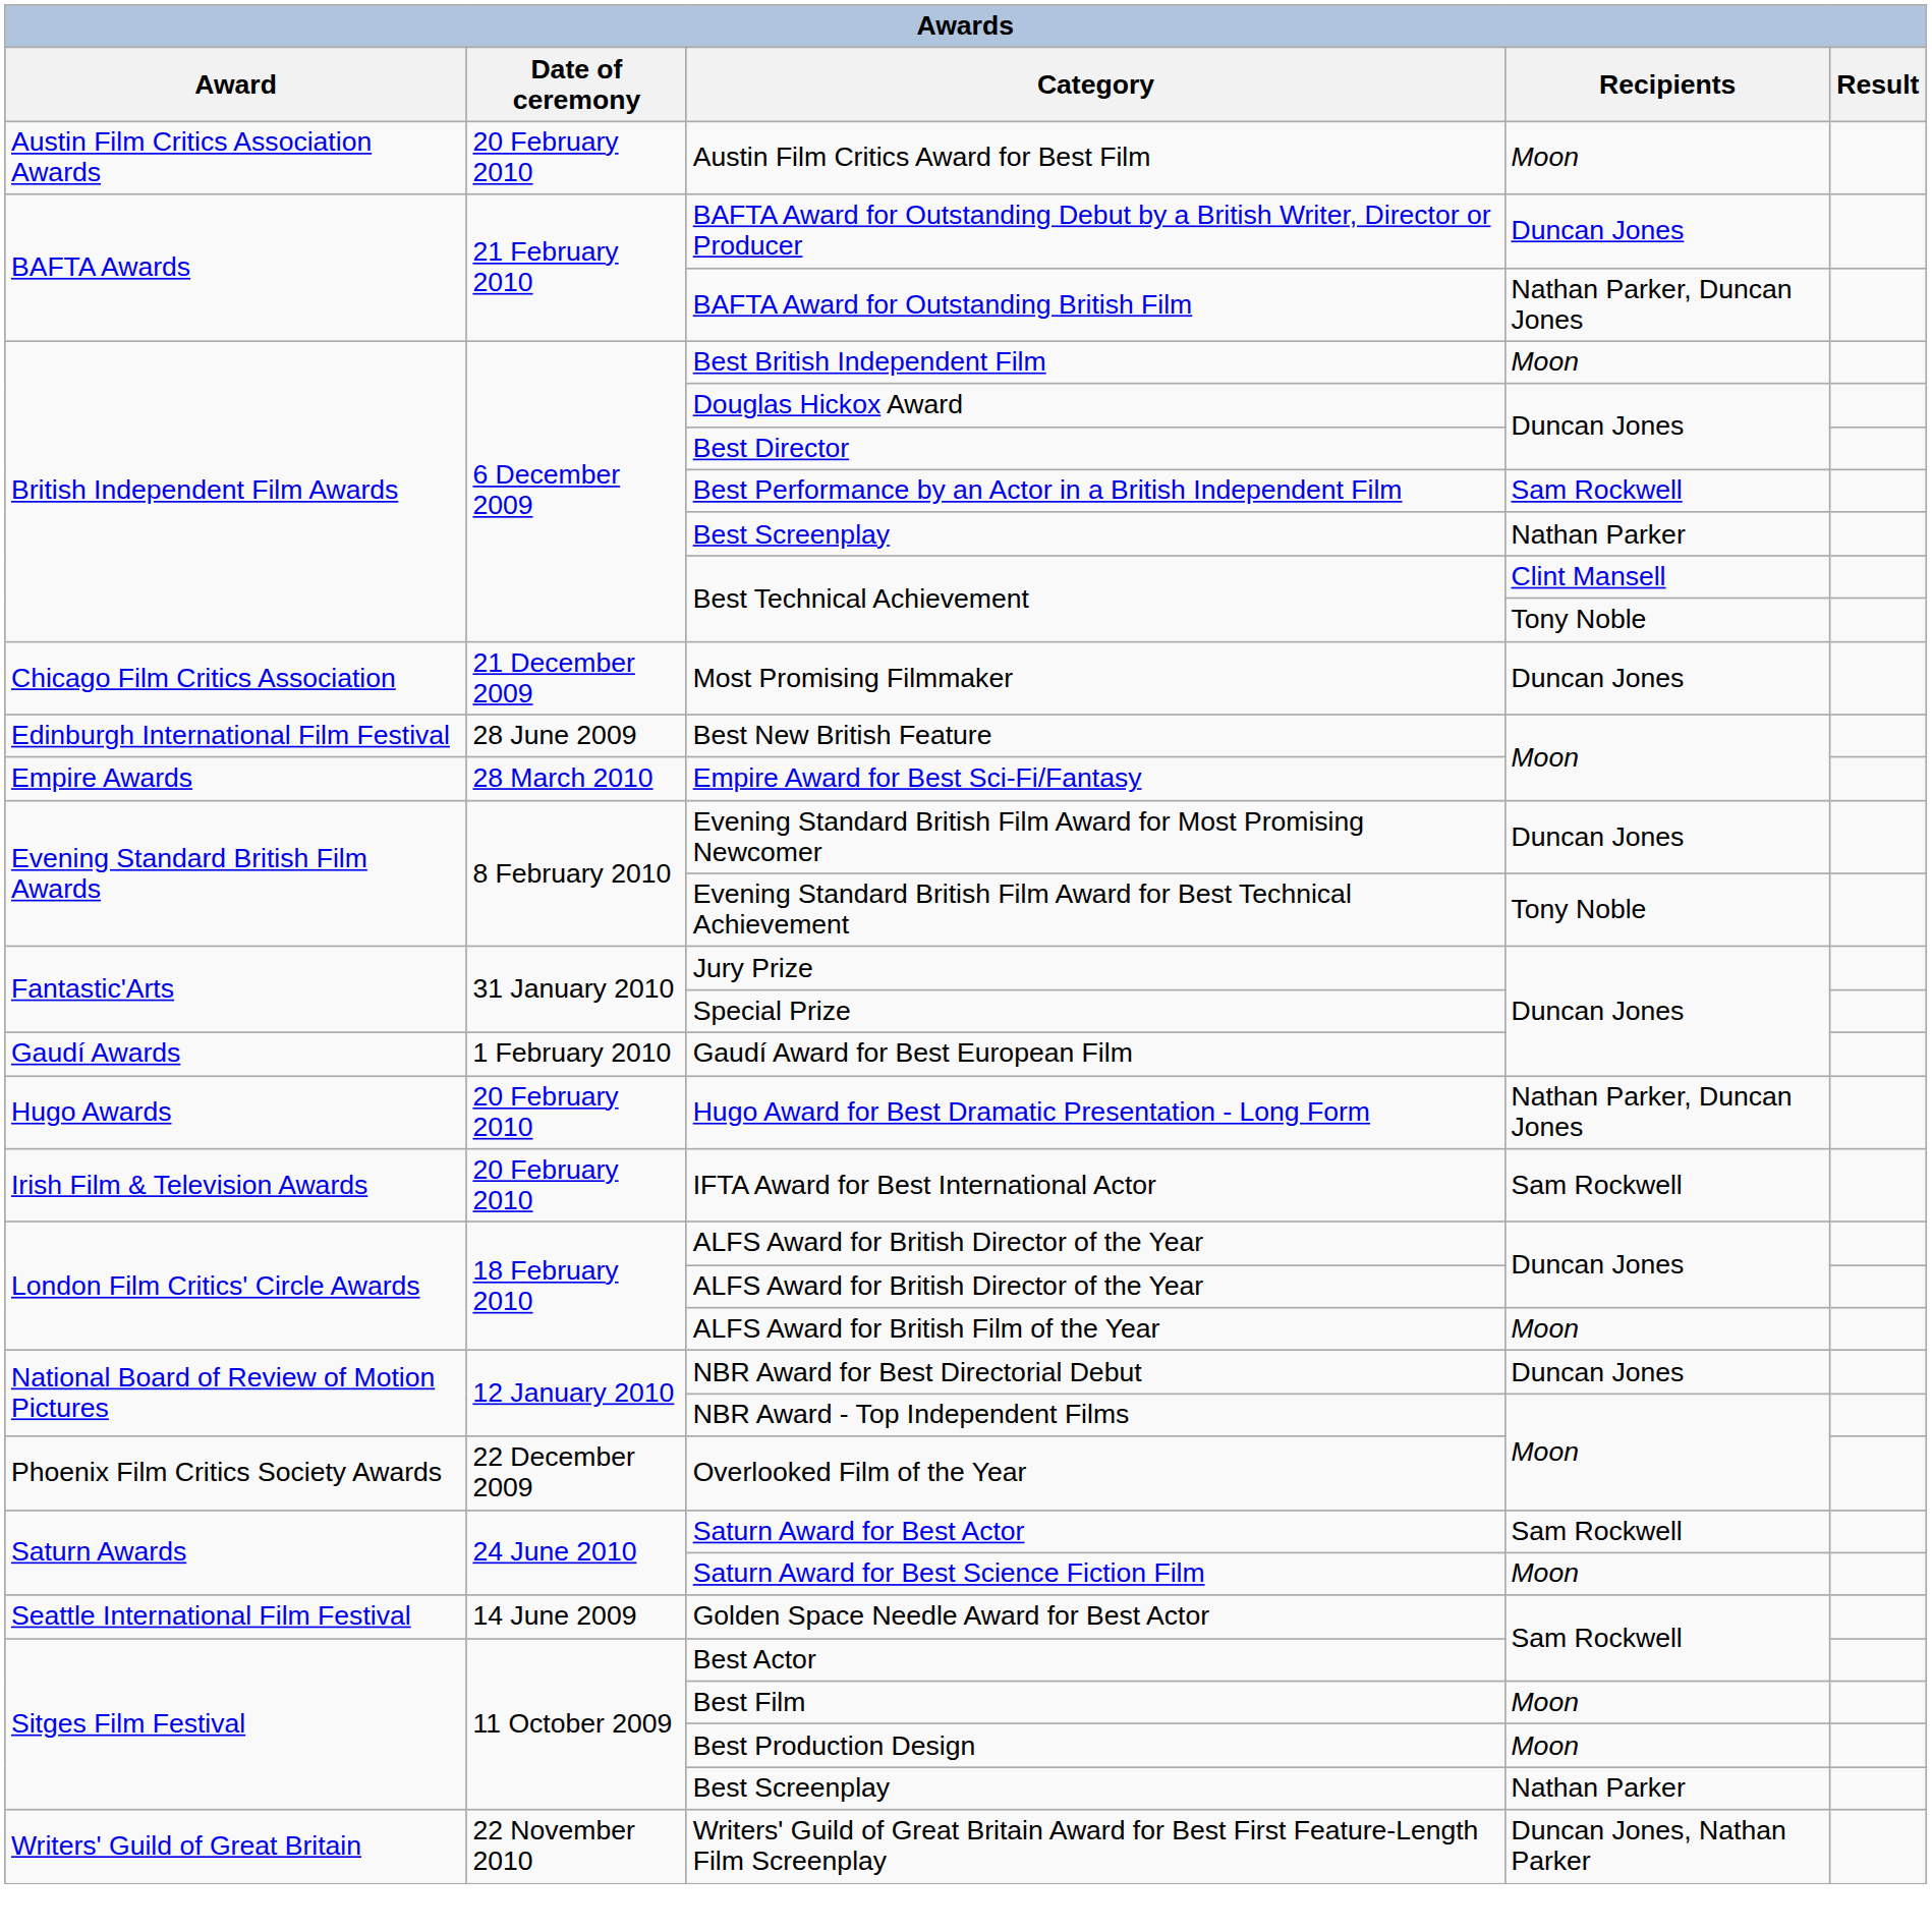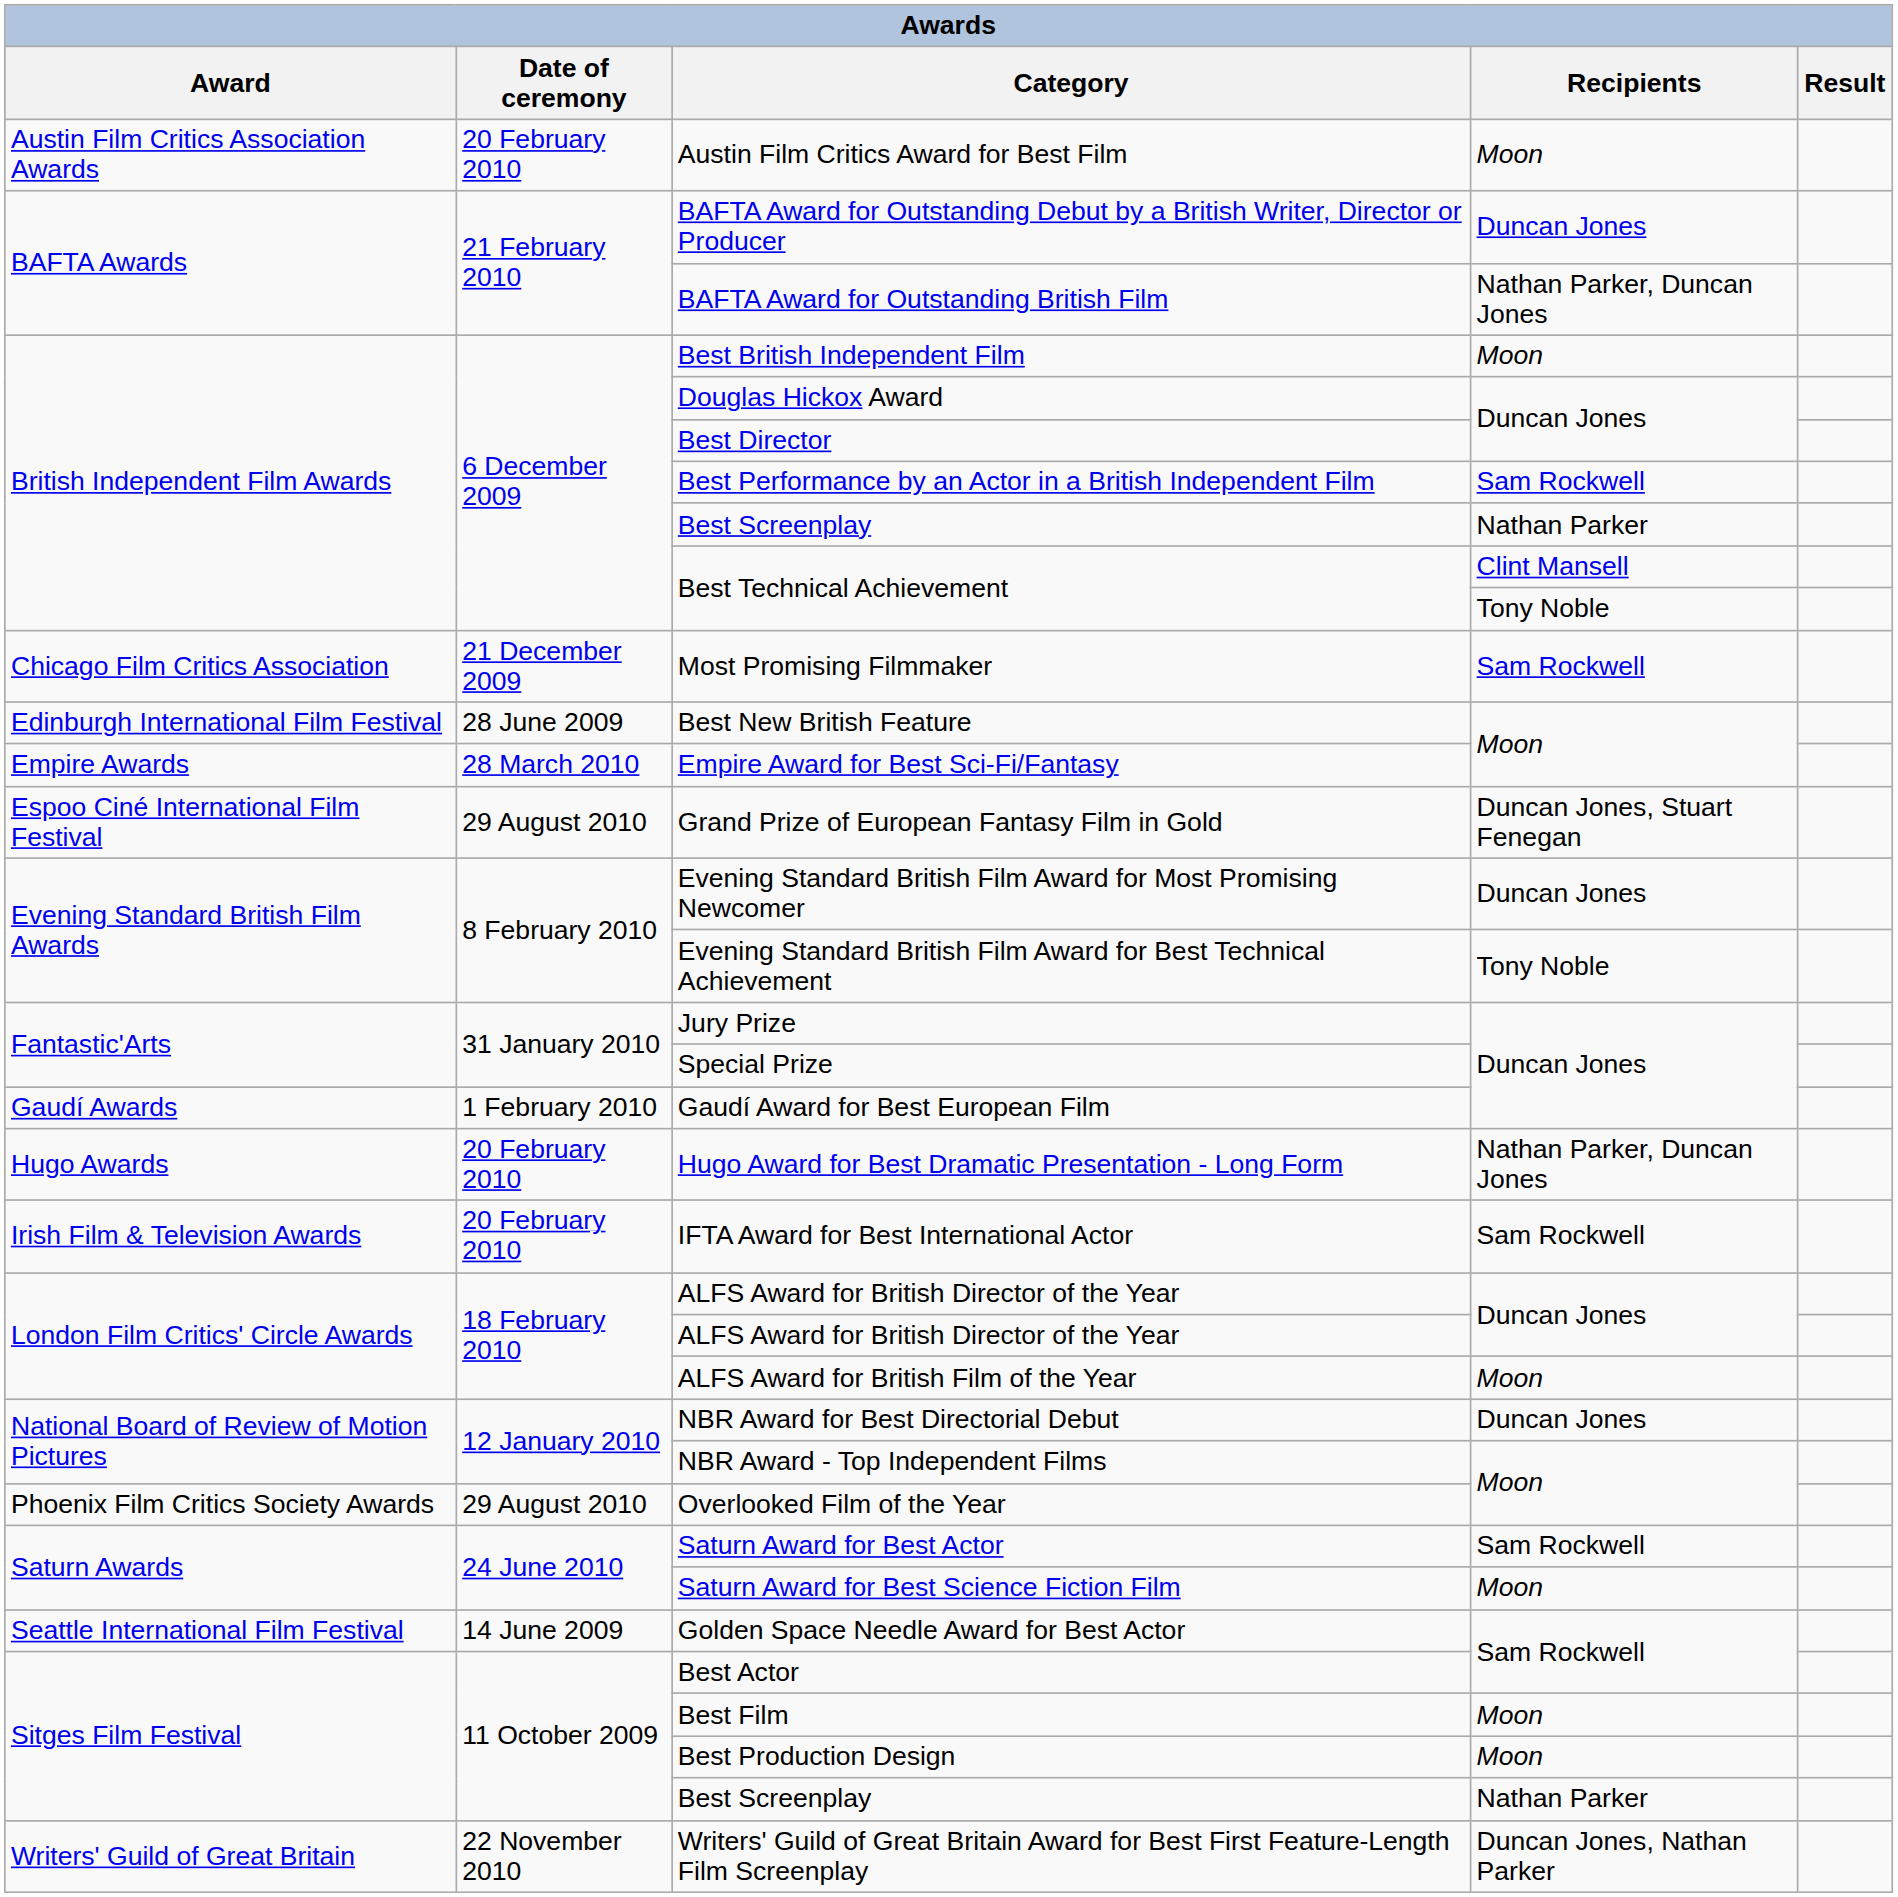Most Promising Filmmaker | Recipients: Duncan Jones -> Sam Rockwell
+ row: Espoo Ciné International Film Festival | 29 August 2010 | Grand Prize of European Fantasy Film in Gold | Duncan Jones, Stuart Fenegan
Overlooked Film of the Year | Date of ceremony: 22 December 2009 -> 29 August 2010
